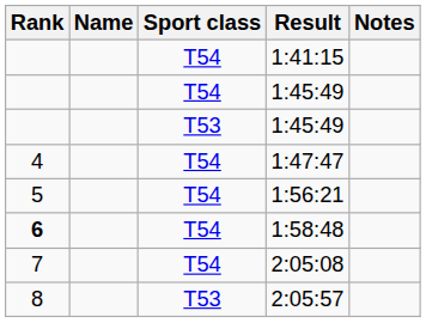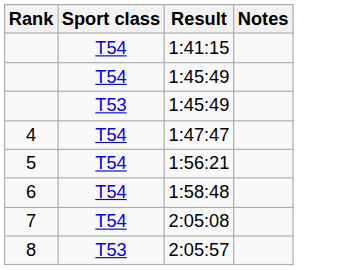- column: Name
1:58:48 | Rank: bold -> normal
